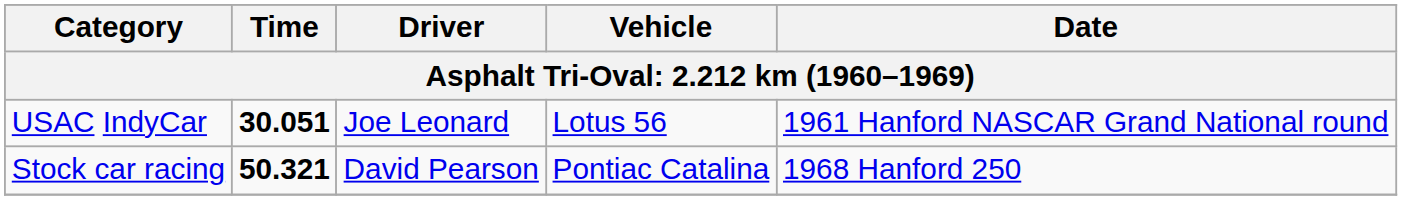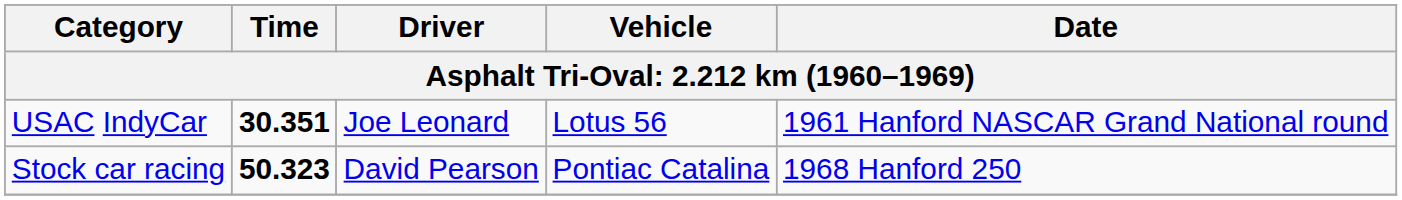USAC IndyCar | Time: 30.051 -> 30.351
Stock car racing | Time: 50.321 -> 50.323
